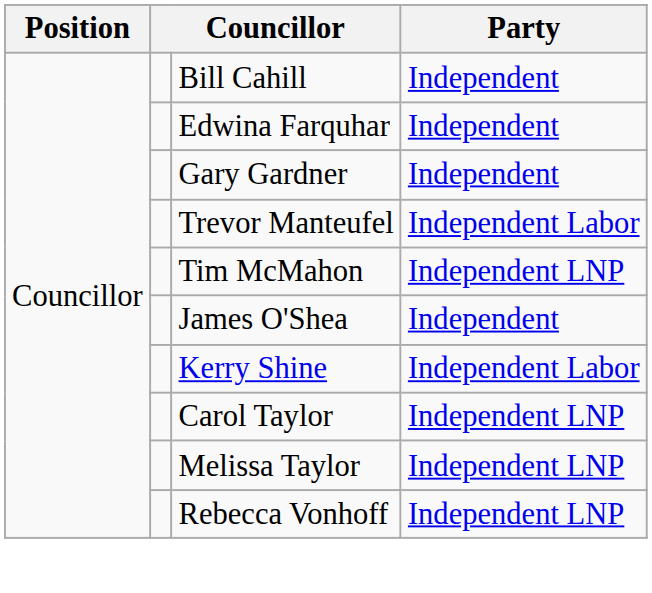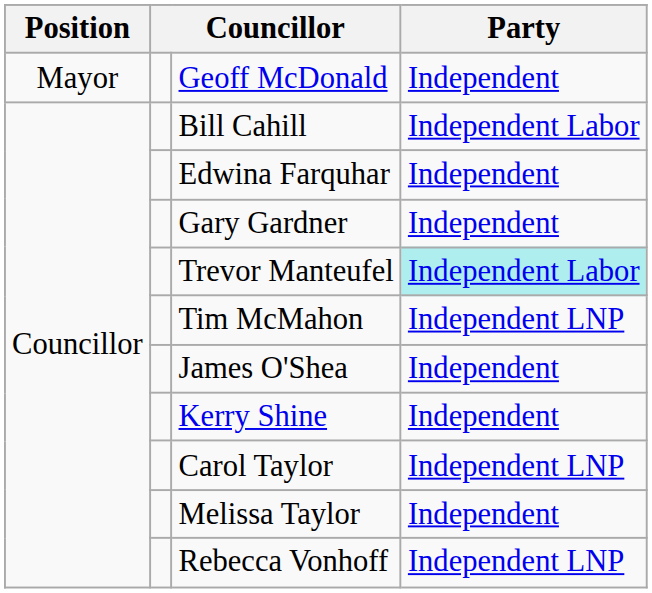+ row: Mayor | Geoff McDonald | Independent
Bill Cahill | Party: Independent -> Independent Labor
Trevor Manteufel | Party: no background -> paleturquoise background
Kerry Shine | Party: Independent Labor -> Independent
Melissa Taylor | Party: Independent LNP -> Independent
